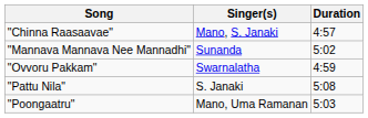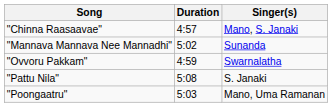columns swapped: Singer(s) <-> Duration
